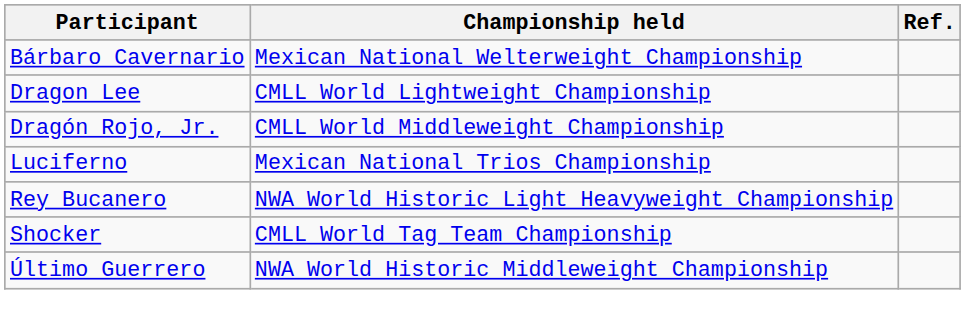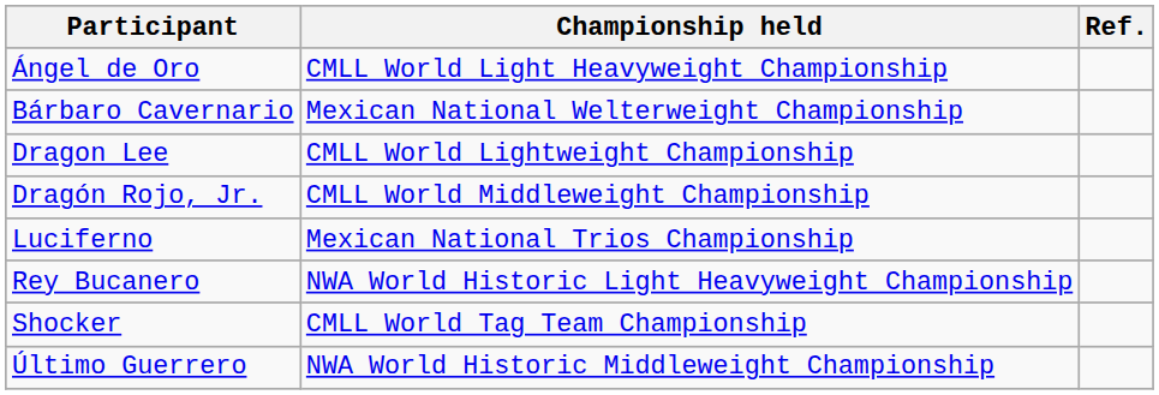+ row: Ángel de Oro | CMLL World Light Heavyweight Championship
